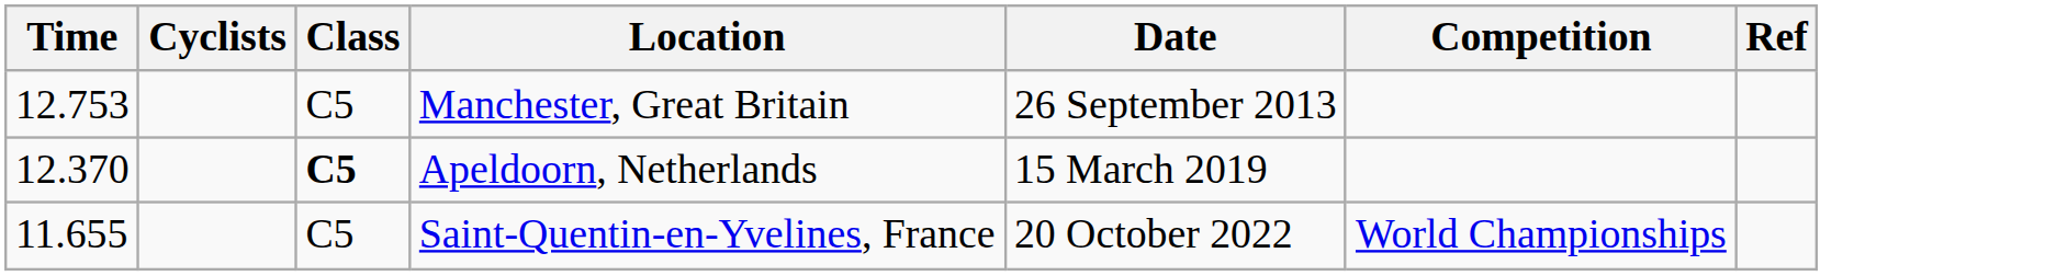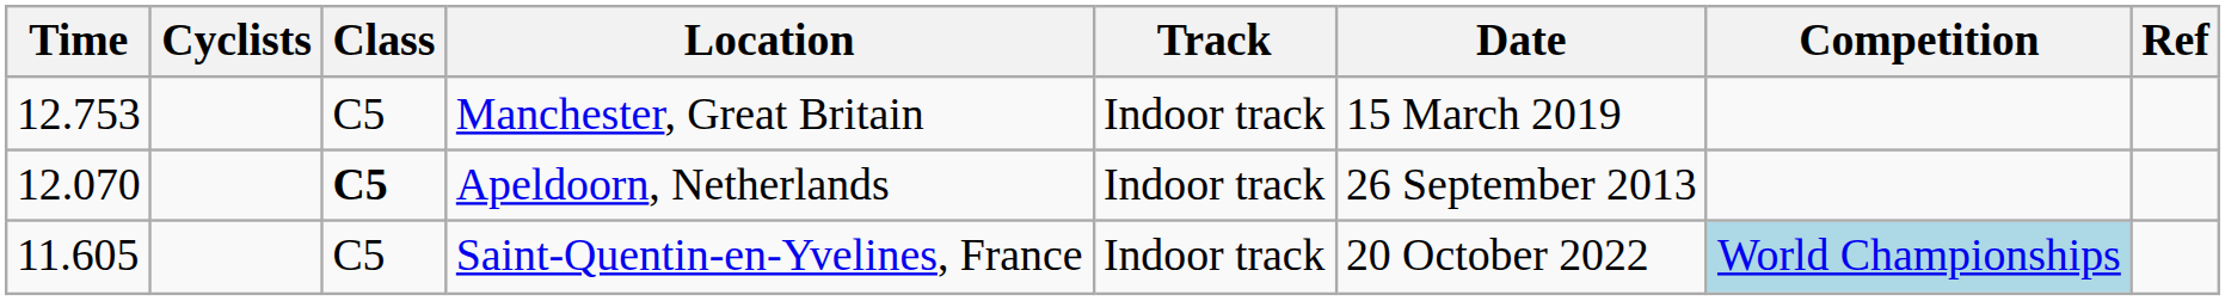+ column: Track | Indoor track | Indoor track | Indoor track
Manchester, Great Britain | Date: 26 September 2013 -> 15 March 2019
Apeldoorn, Netherlands | Time: 12.370 -> 12.070
Apeldoorn, Netherlands | Date: 15 March 2019 -> 26 September 2013
Saint-Quentin-en-Yvelines, France | Time: 11.655 -> 11.605
Saint-Quentin-en-Yvelines, France | Competition: no background -> lightblue background
